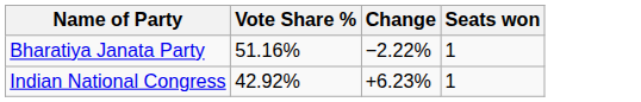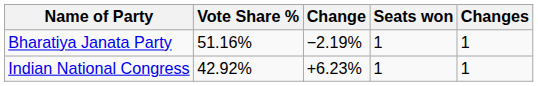+ column: Changes | 1 | 1
Bharatiya Janata Party | Change: −2.22% -> −2.19%
